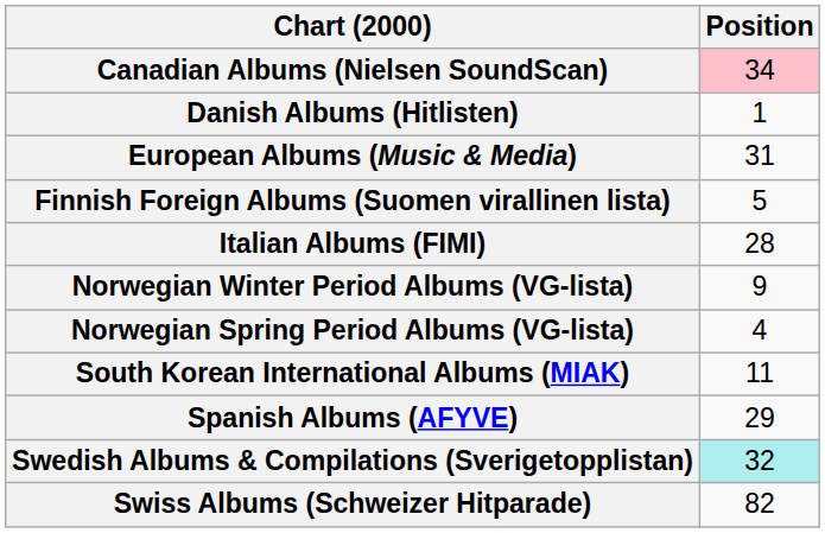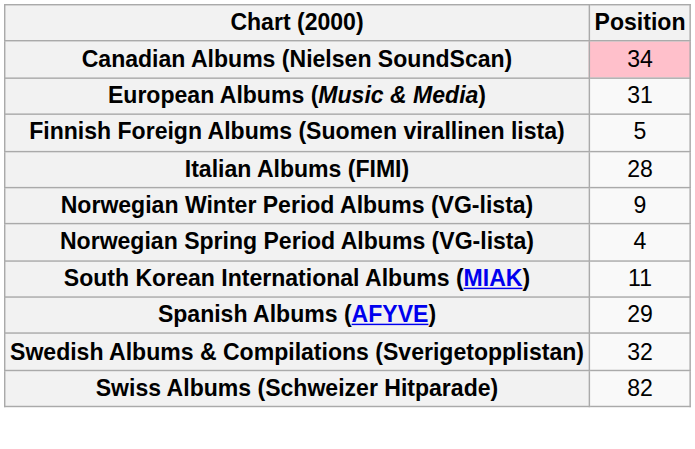- row: Danish Albums (Hitlisten) | 1
Swedish Albums & Compilations (Sverigetopplistan) | Position: paleturquoise background -> no background
